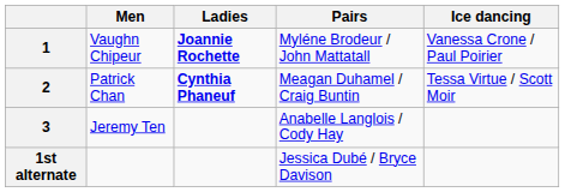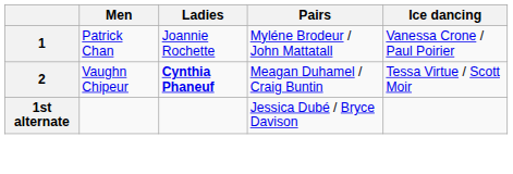1 | Men: Vaughn Chipeur -> Patrick Chan
1 | Ladies: bold -> normal
2 | Men: Patrick Chan -> Vaughn Chipeur
- row: 3 | Jeremy Ten | Anabelle Langlois / Cody Hay
